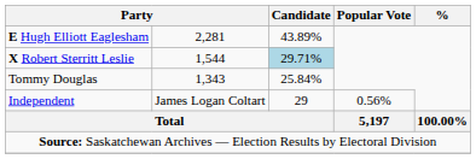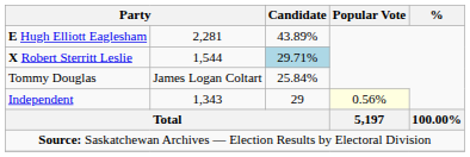Tommy Douglas | column 2: 1,343 -> James Logan Coltart
Independent | column 2: James Logan Coltart -> 1,343
Independent | Popular Vote: no background -> lightyellow background
